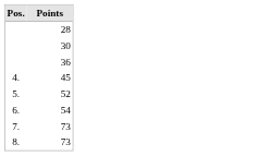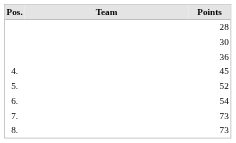+ column: Team
